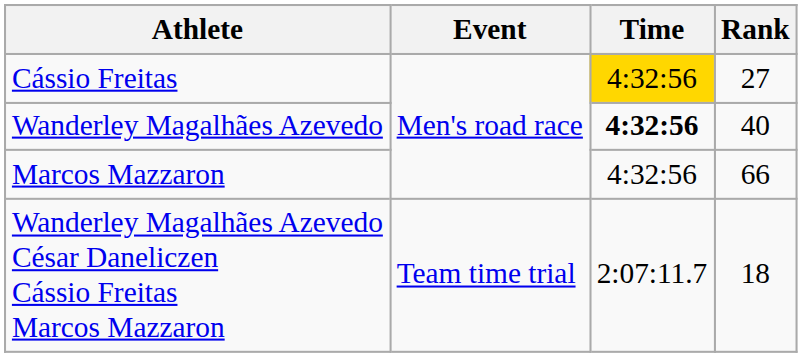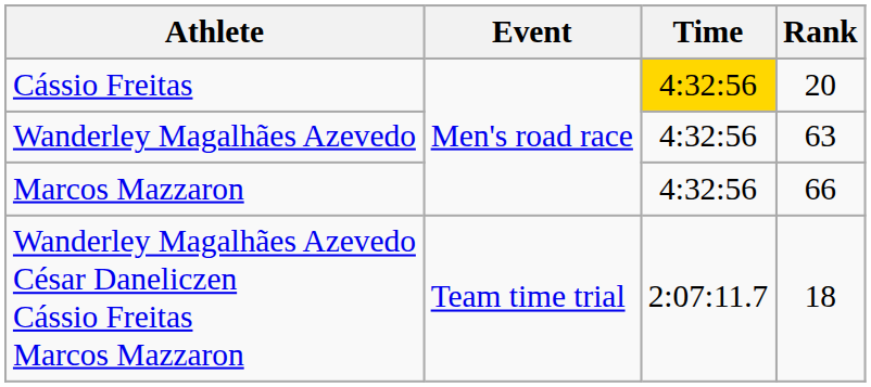Cássio Freitas | Rank: 27 -> 20
Wanderley Magalhães Azevedo | Time: bold -> normal
Wanderley Magalhães Azevedo | Rank: 40 -> 63
